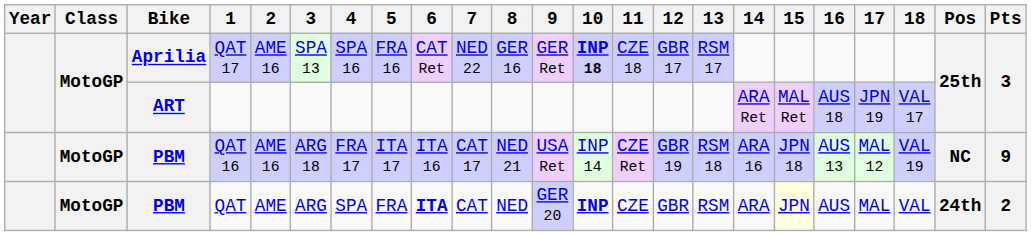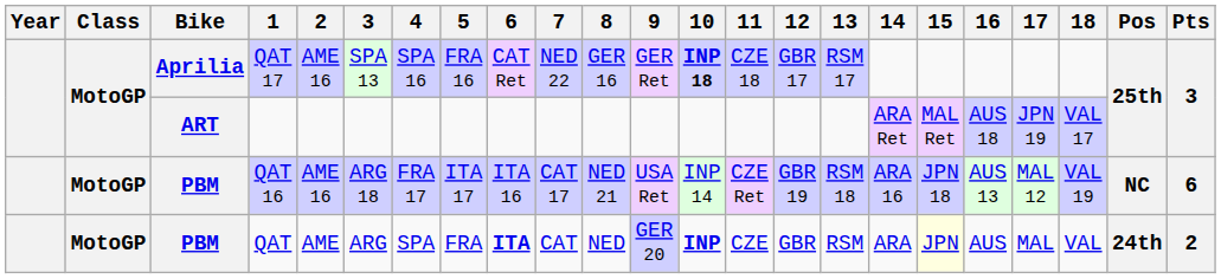QAT 16 | Pts: 9 -> 6
